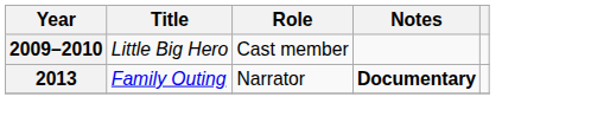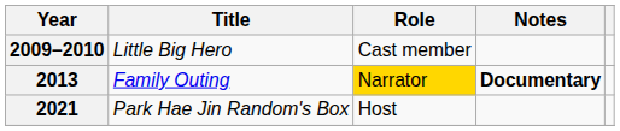2013 | Role: no background -> gold background
+ row: 2021 | Park Hae Jin Random's Box | Host
